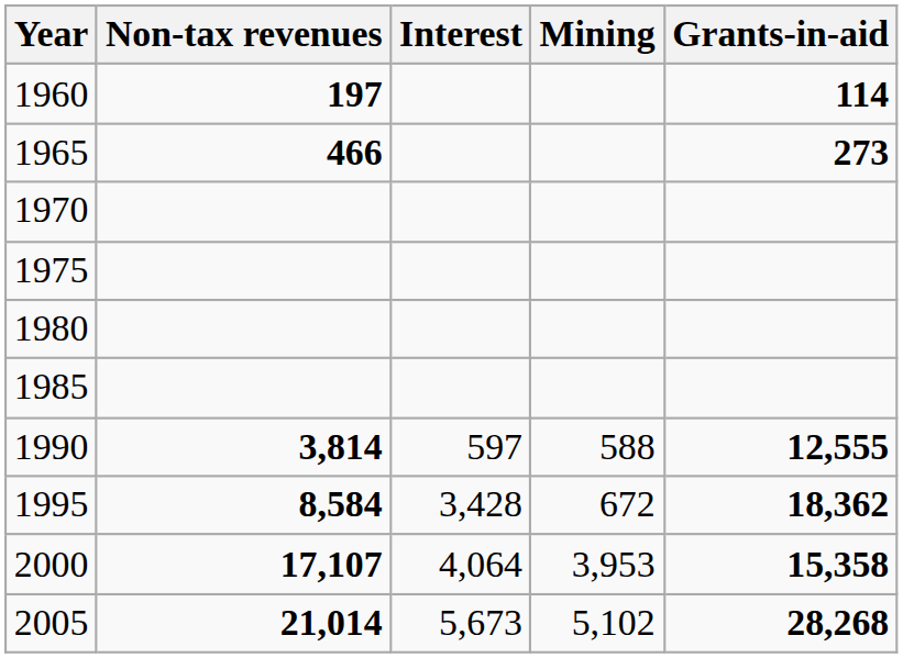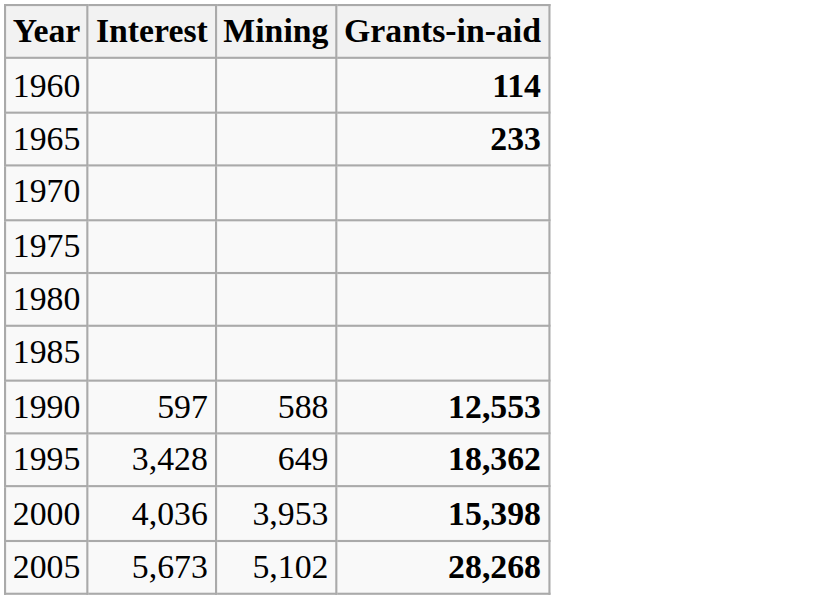- column: Non-tax revenues | 197 | 466 | 3,814 | 8,584 | 17,107 | 21,014
1965 | Grants-in-aid: 273 -> 233
1990 | Grants-in-aid: 12,555 -> 12,553
1995 | Mining: 672 -> 649
2000 | Interest: 4,064 -> 4,036
2000 | Grants-in-aid: 15,358 -> 15,398
